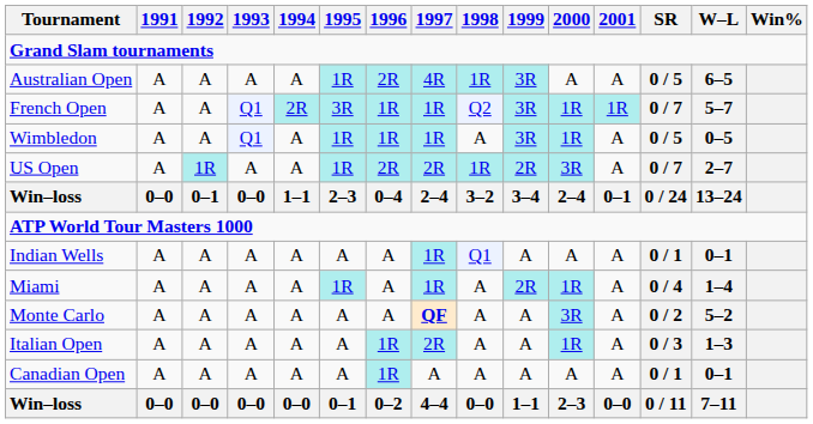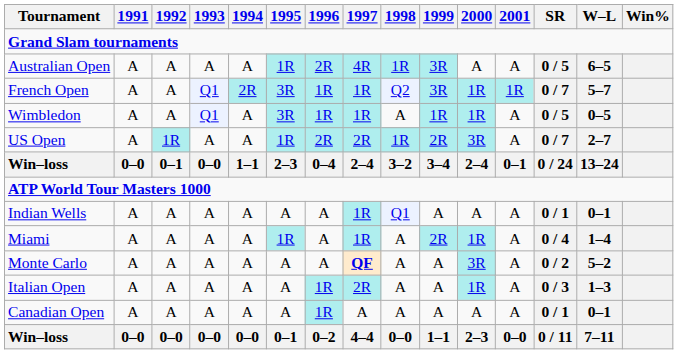Wimbledon | 1995: 1R -> 3R
Wimbledon | 1999: 3R -> 1R
